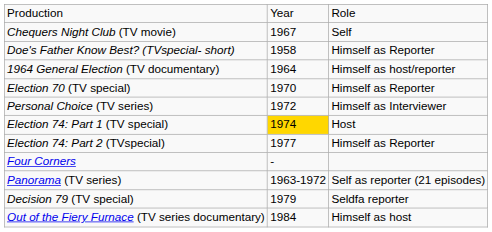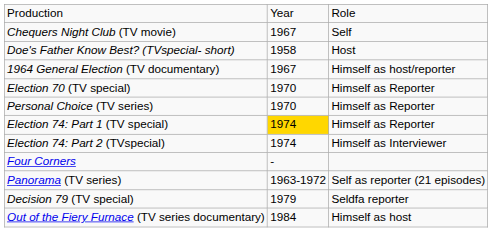Doe's Father Know Best? (TVspecial- short) | column 3: Himself as Reporter -> Host
1964 General Election (TV documentary) | column 2: 1964 -> 1967
Personal Choice (TV series) | column 2: 1972 -> 1970
Personal Choice (TV series) | column 3: Himself as Interviewer -> Himself as Reporter
Election 74: Part 1 (TV special) | column 3: Host -> Himself as Reporter
Election 74: Part 2 (TVspecial) | column 2: 1977 -> 1974
Election 74: Part 2 (TVspecial) | column 3: Himself as Reporter -> Himself as Interviewer
